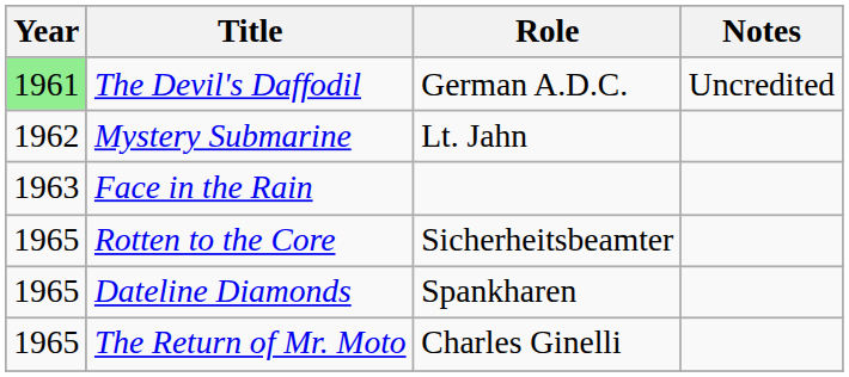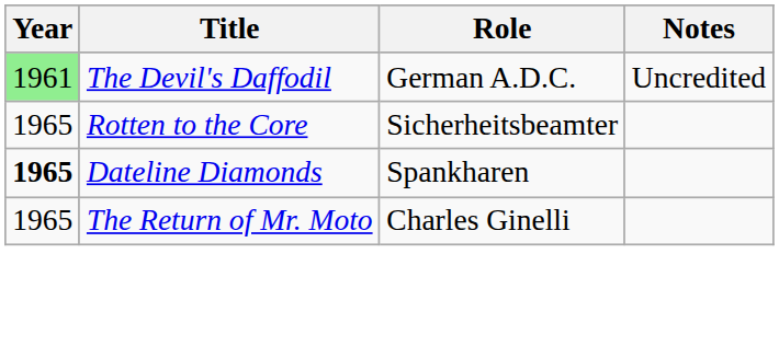- row: 1962 | Mystery Submarine | Lt. Jahn
- row: 1963 | Face in the Rain
Dateline Diamonds | Year: normal -> bold
